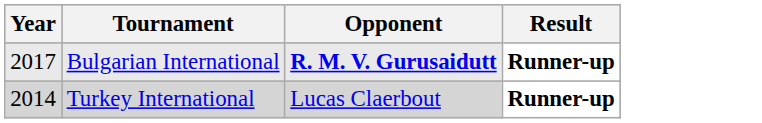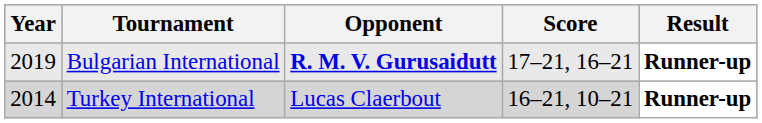+ column: Score | 17–21, 16–21 | 16–21, 10–21
Bulgarian International | Year: 2017 -> 2019
